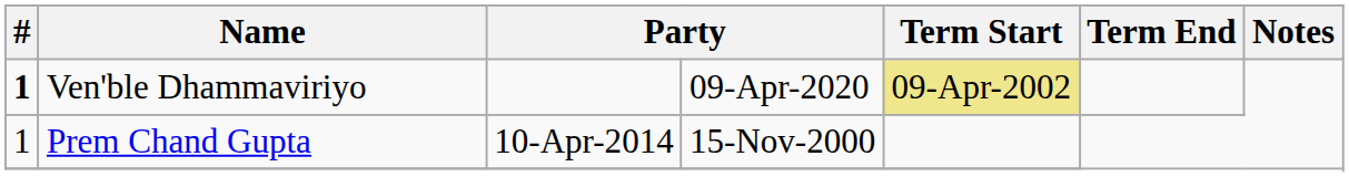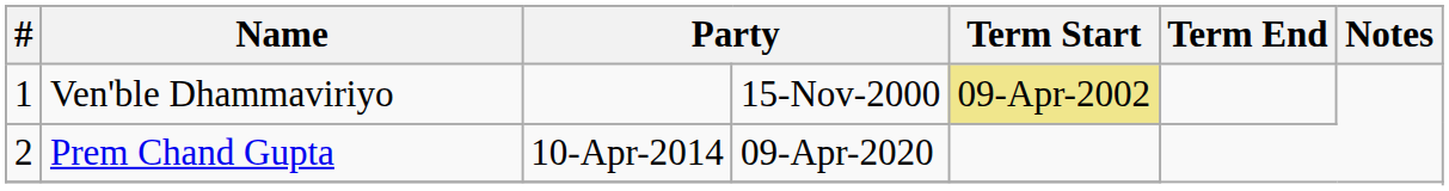Ven'ble Dhammaviriyo | #: bold -> normal
Ven'ble Dhammaviriyo | column 4: 09-Apr-2020 -> 15-Nov-2000
Prem Chand Gupta | #: 1 -> 2
Prem Chand Gupta | column 4: 15-Nov-2000 -> 09-Apr-2020
